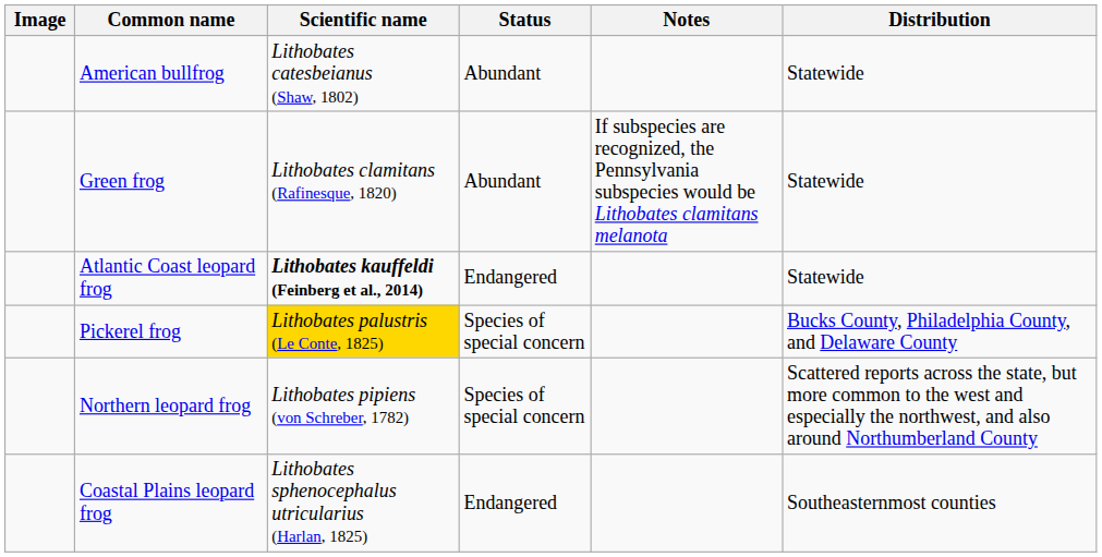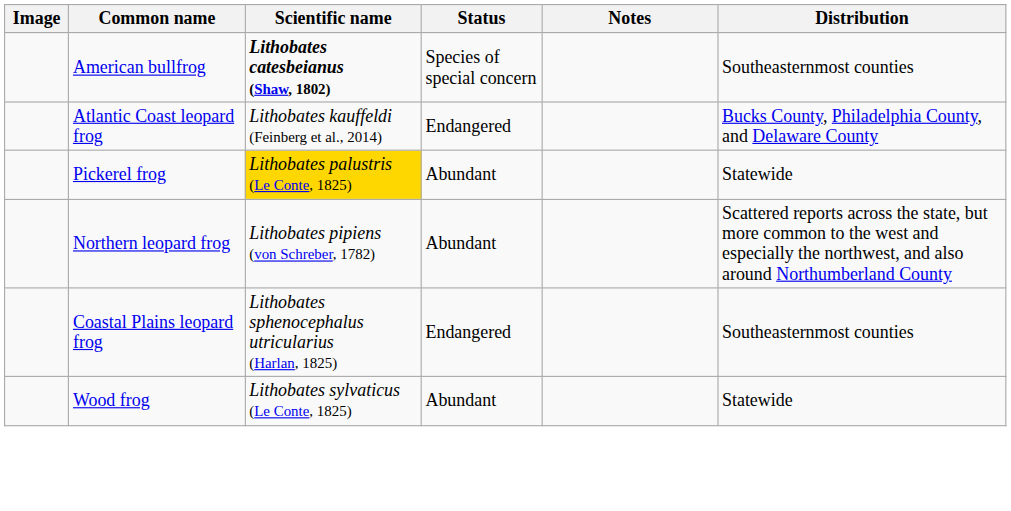American bullfrog | Scientific name: normal -> bold
American bullfrog | Status: Abundant -> Species of special concern
American bullfrog | Distribution: Statewide -> Southeasternmost counties
- row: Green frog | Lithobates clamitans (Rafinesque, 1820) | Abundant | If subspecies are recognized, the Pennsylvania subspecies would be Lithobates clamitans melanota | Statewide
Atlantic Coast leopard frog | Scientific name: bold -> normal
Atlantic Coast leopard frog | Distribution: Statewide -> Bucks County, Philadelphia County, and Delaware County
Pickerel frog | Status: Species of special concern -> Abundant
Pickerel frog | Distribution: Bucks County, Philadelphia County, and Delaware County -> Statewide
Northern leopard frog | Status: Species of special concern -> Abundant
+ row: Wood frog | Lithobates sylvaticus (Le Conte, 1825) | Abundant | Statewide
